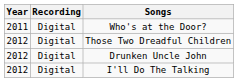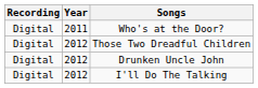columns swapped: Year <-> Recording
